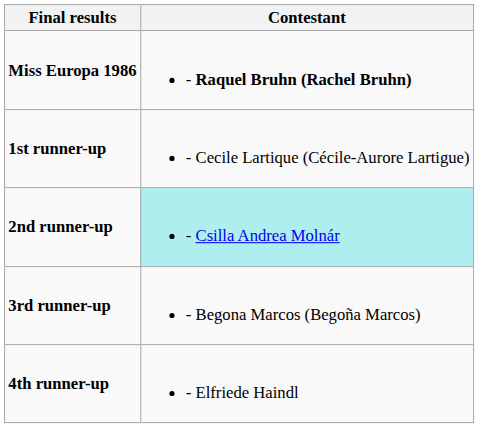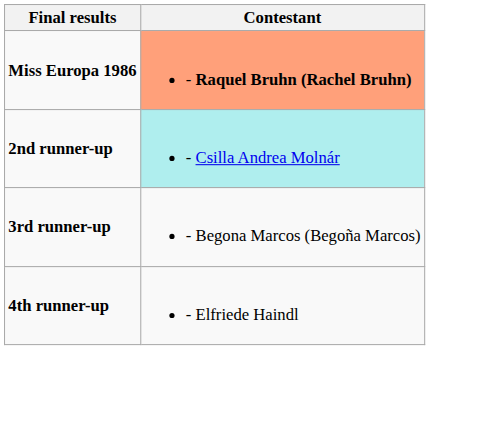Miss Europa 1986 | Contestant: no background -> lightsalmon background
- row: 1st runner-up | - Cecile Lartique (Cécile-Aurore Lartigue)
